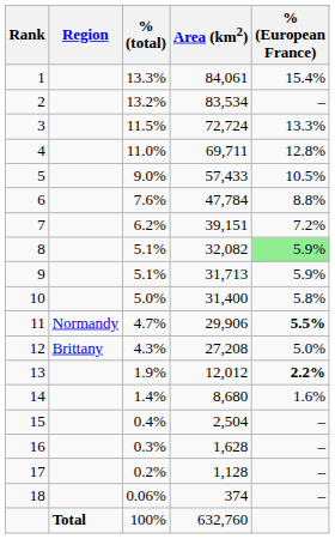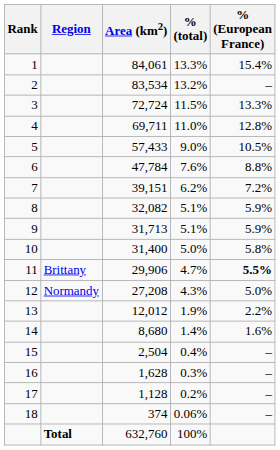columns swapped: Area (km2) <-> % (total)
8 | % (European France): lightgreen background -> no background
11 | Region: Normandy -> Brittany
12 | Region: Brittany -> Normandy
13 | % (European France): bold -> normal
